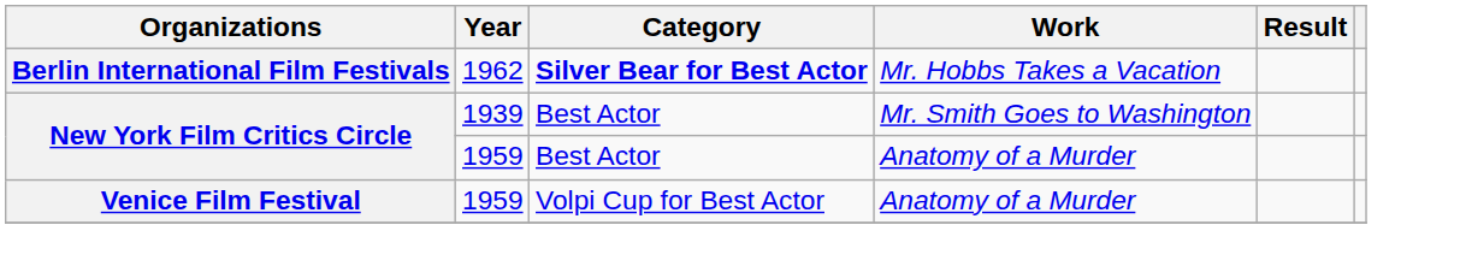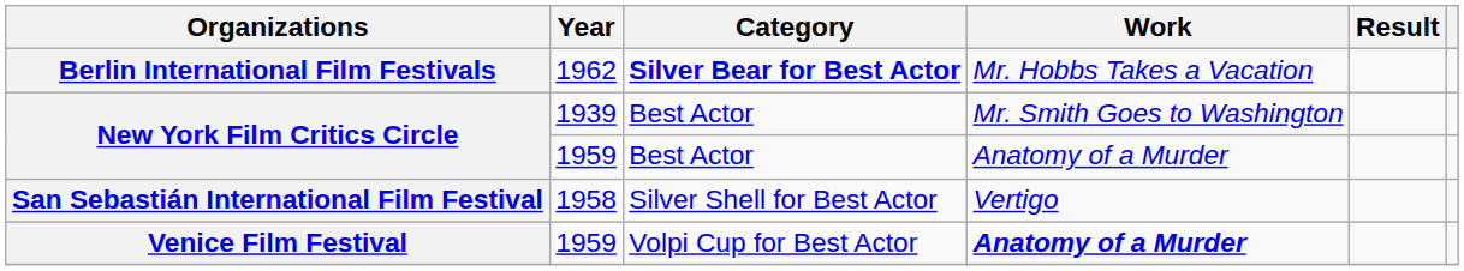+ row: San Sebastián International Film Festival | 1958 | Silver Shell for Best Actor | Vertigo
Venice Film Festival | Work: normal -> bold
